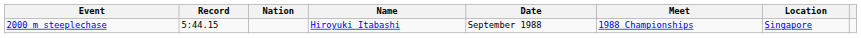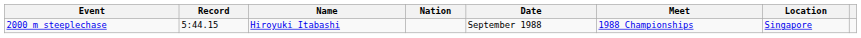columns swapped: Name <-> Nation
